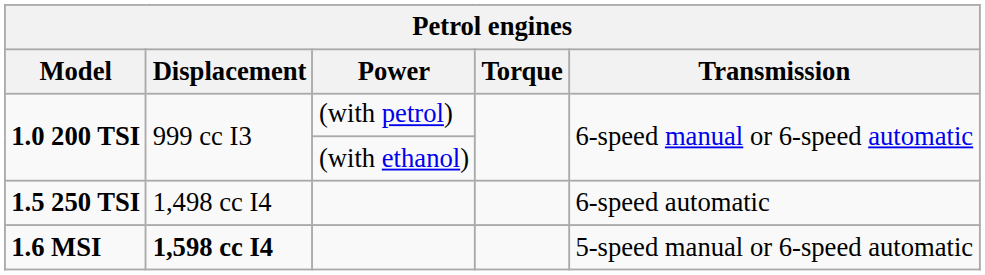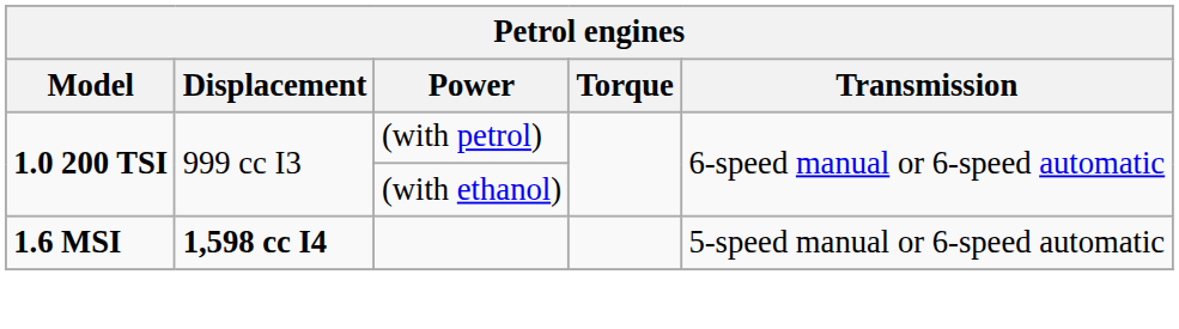- row: 1.5 250 TSI | 1,498 cc I4 | 6-speed automatic
